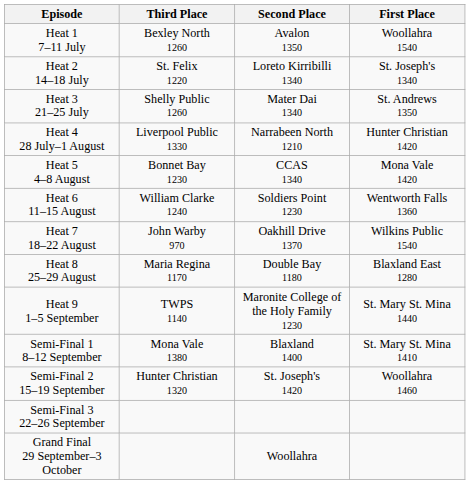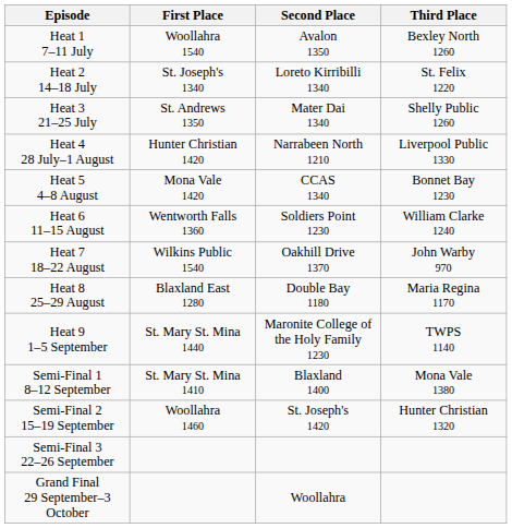columns swapped: First Place <-> Third Place
